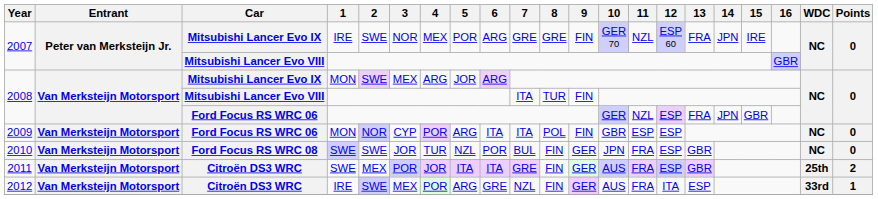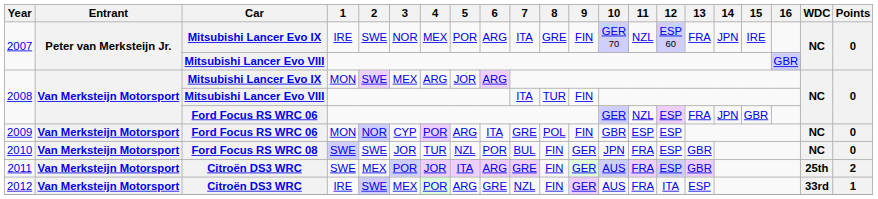2007 / Mitsubishi Lancer Evo IX | 7: GRE -> ITA
2009 | 7: ITA -> GRE
2011 | 6: ITA -> ARG
